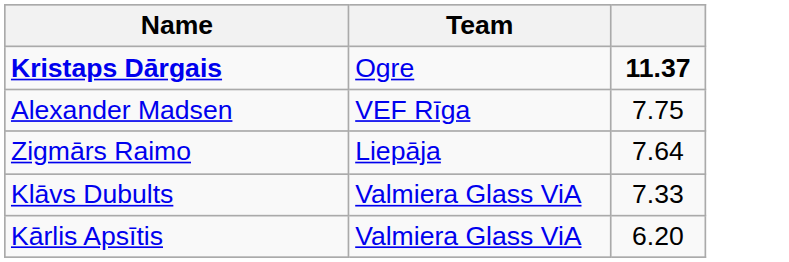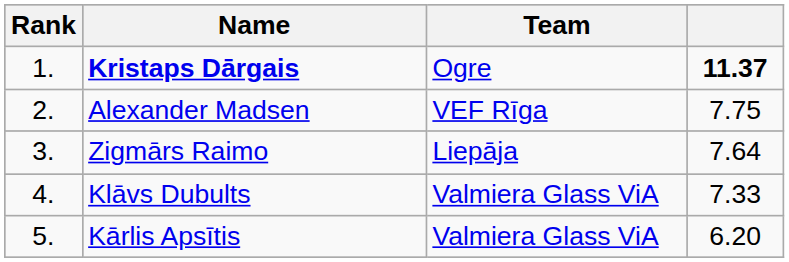+ column: Rank | 1. | 2. | 3. | 4. | 5.
